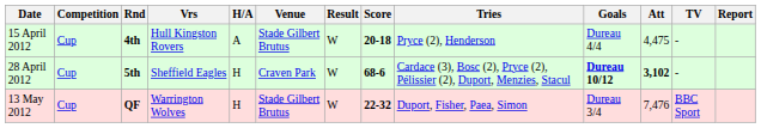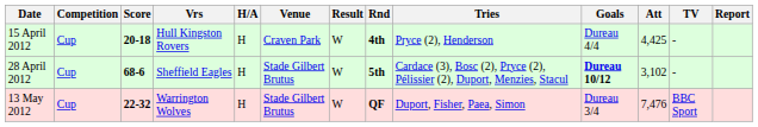columns swapped: Rnd <-> Score
15 April 2012 | H/A: A -> H
15 April 2012 | Venue: Stade Gilbert Brutus -> Craven Park
15 April 2012 | Att: 4,475 -> 4,425
28 April 2012 | Venue: Craven Park -> Stade Gilbert Brutus
28 April 2012 | Att: bold -> normal
